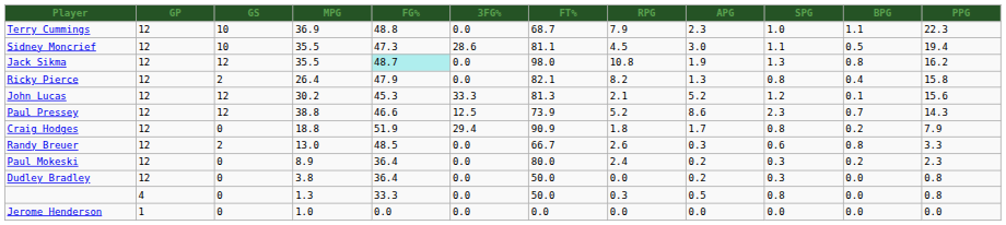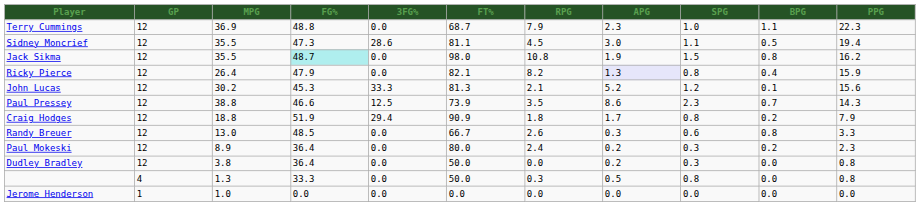- column: GS | 10 | 10 | 12 | 2 | 12 | 12 | 0 | 2 | 0 | 0 | 0 | 0
Jack Sikma | SPG: 1.3 -> 1.5
Ricky Pierce | APG: no background -> lavender background
Ricky Pierce | PPG: 15.8 -> 15.9
Paul Pressey | RPG: 5.2 -> 3.5
